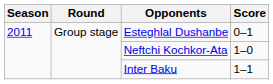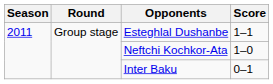Esteghlal Dushanbe | Score: 0–1 -> 1–1
Inter Baku | Score: 1–1 -> 0–1
